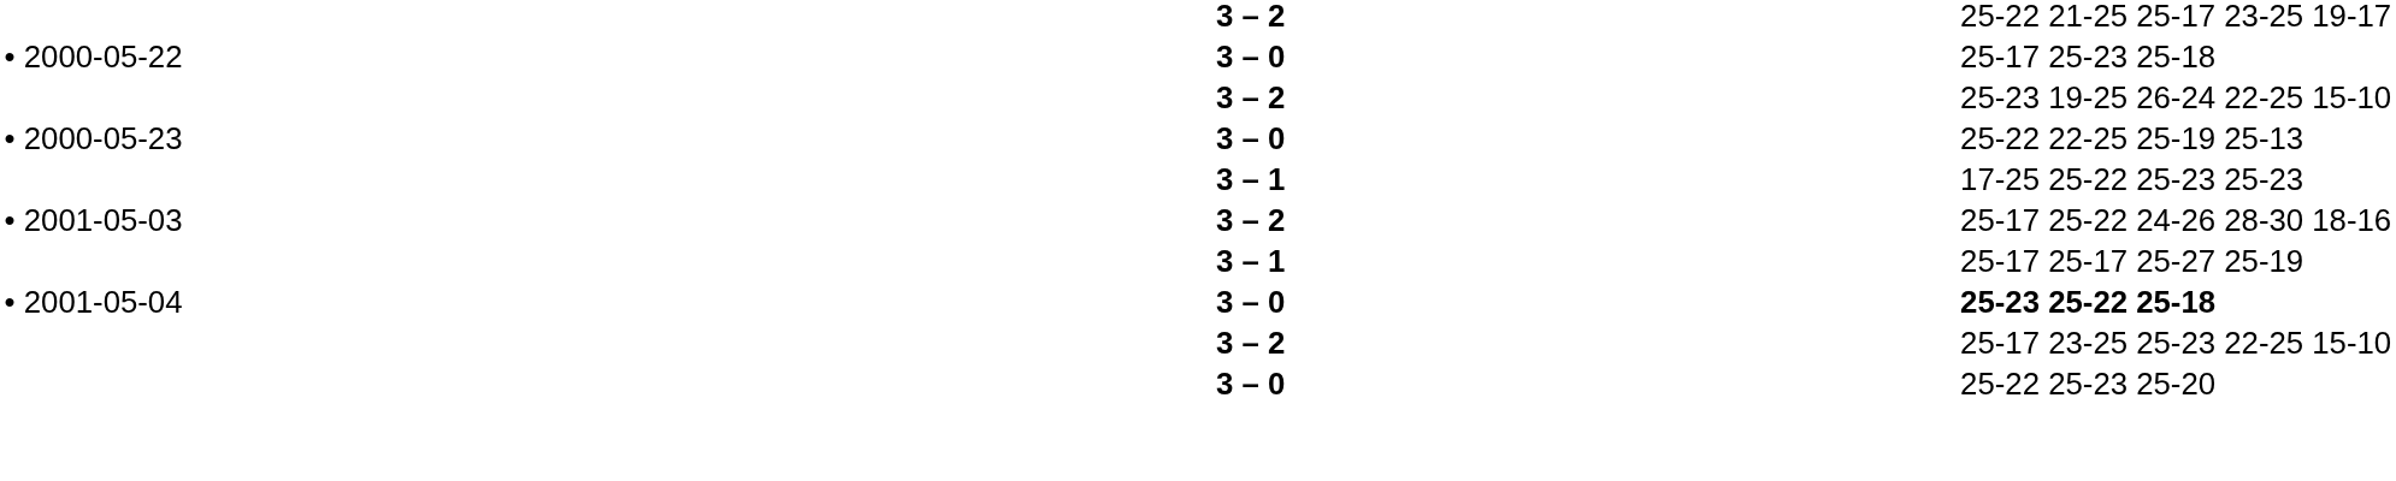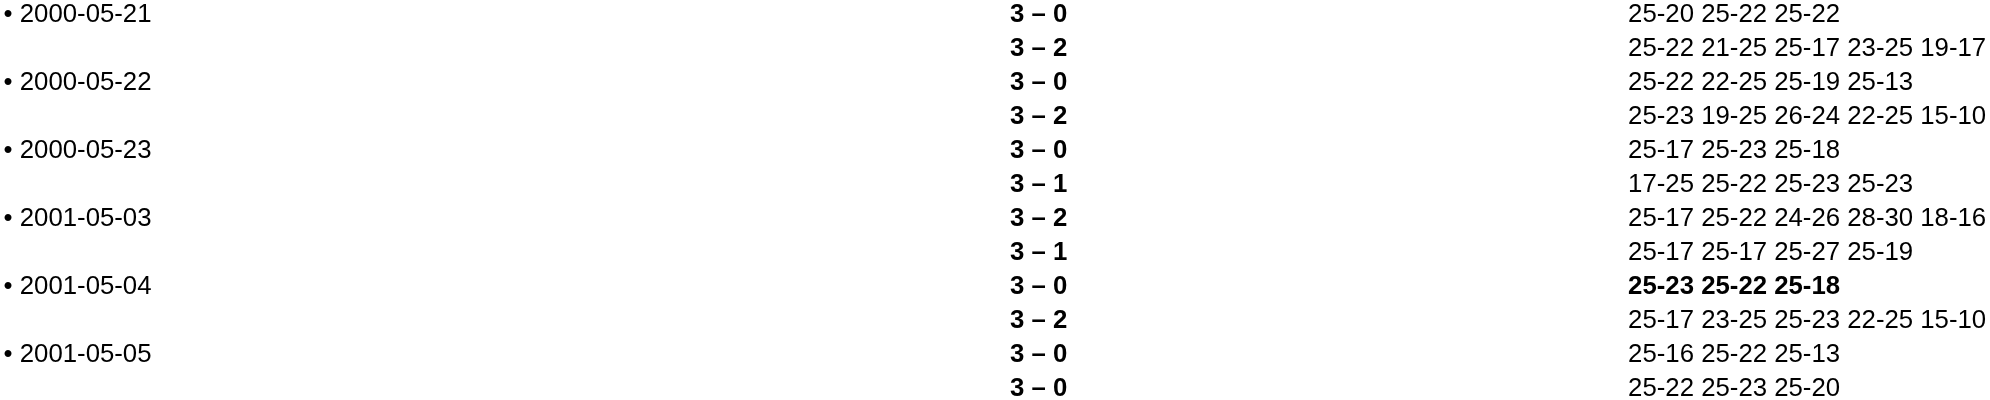+ row: • 2000-05-21 | 3 – 0 | 25-20 25-22 25-22
• 2000-05-22 | column 5: 25-17 25-23 25-18 -> 25-22 22-25 25-19 25-13
• 2000-05-23 | column 5: 25-22 22-25 25-19 25-13 -> 25-17 25-23 25-18
+ row: • 2001-05-05 | 3 – 0 | 25-16 25-22 25-13
